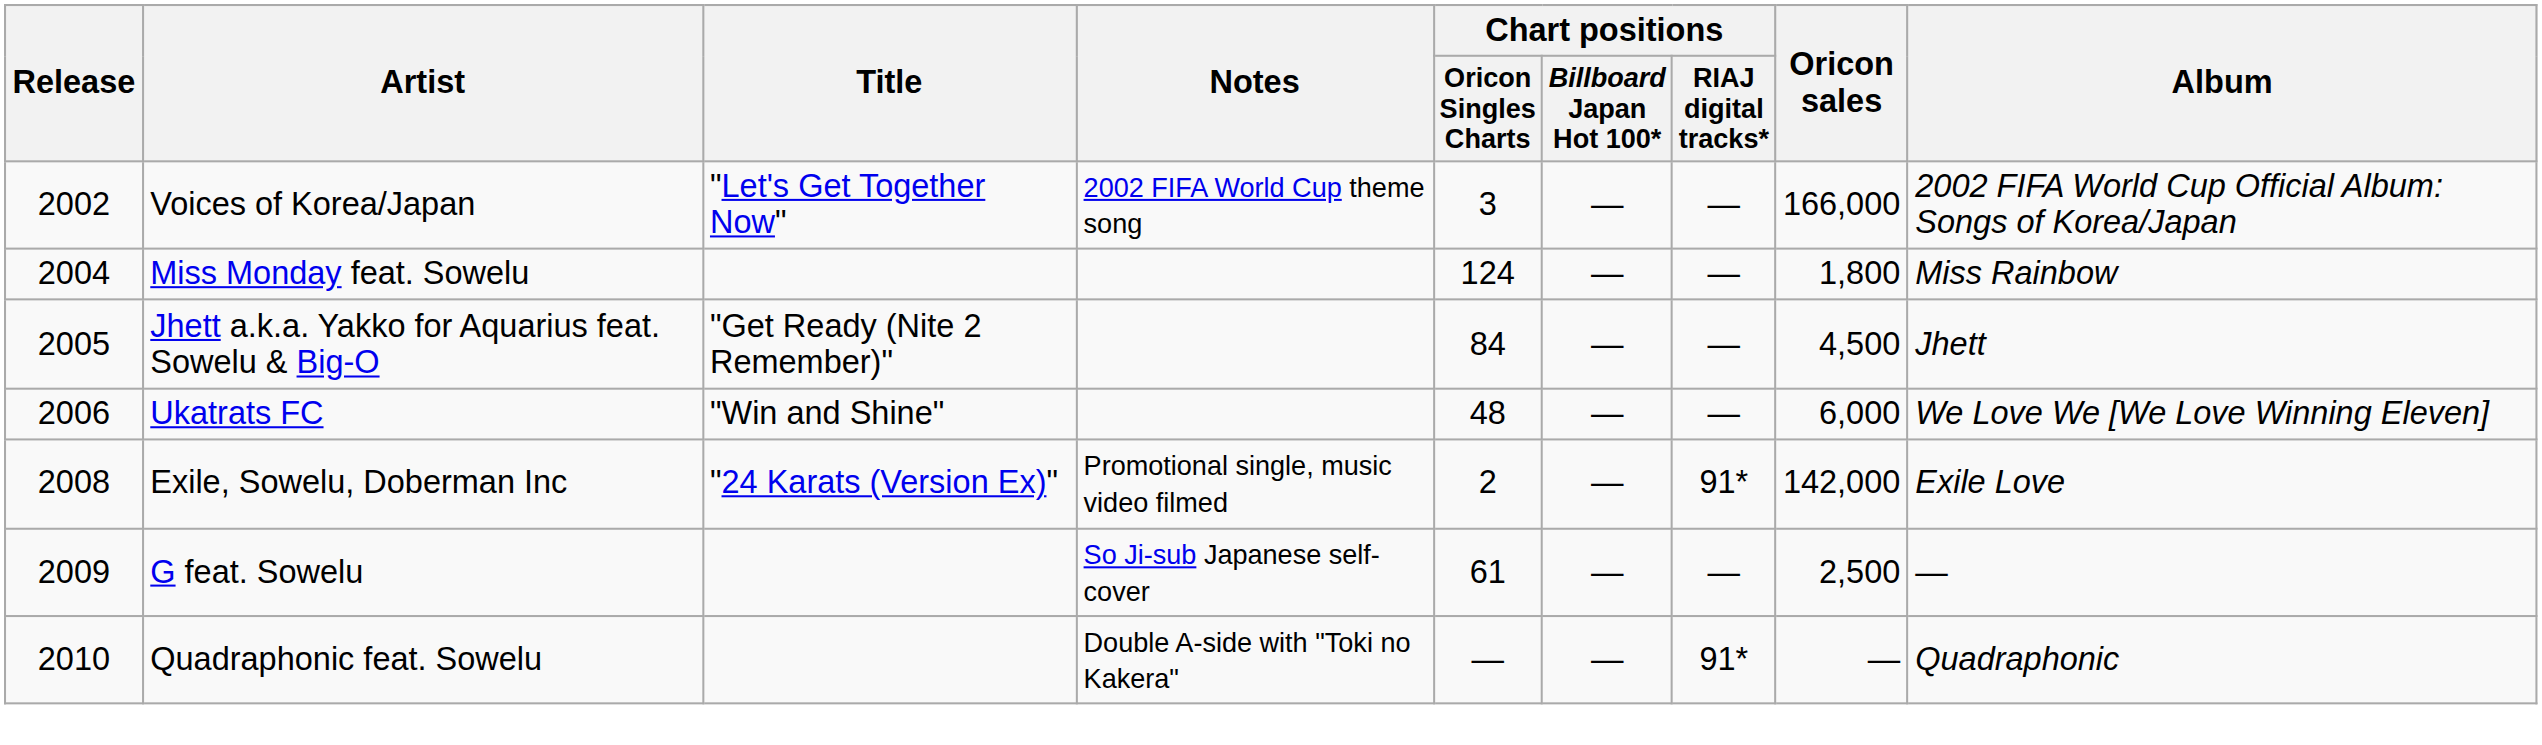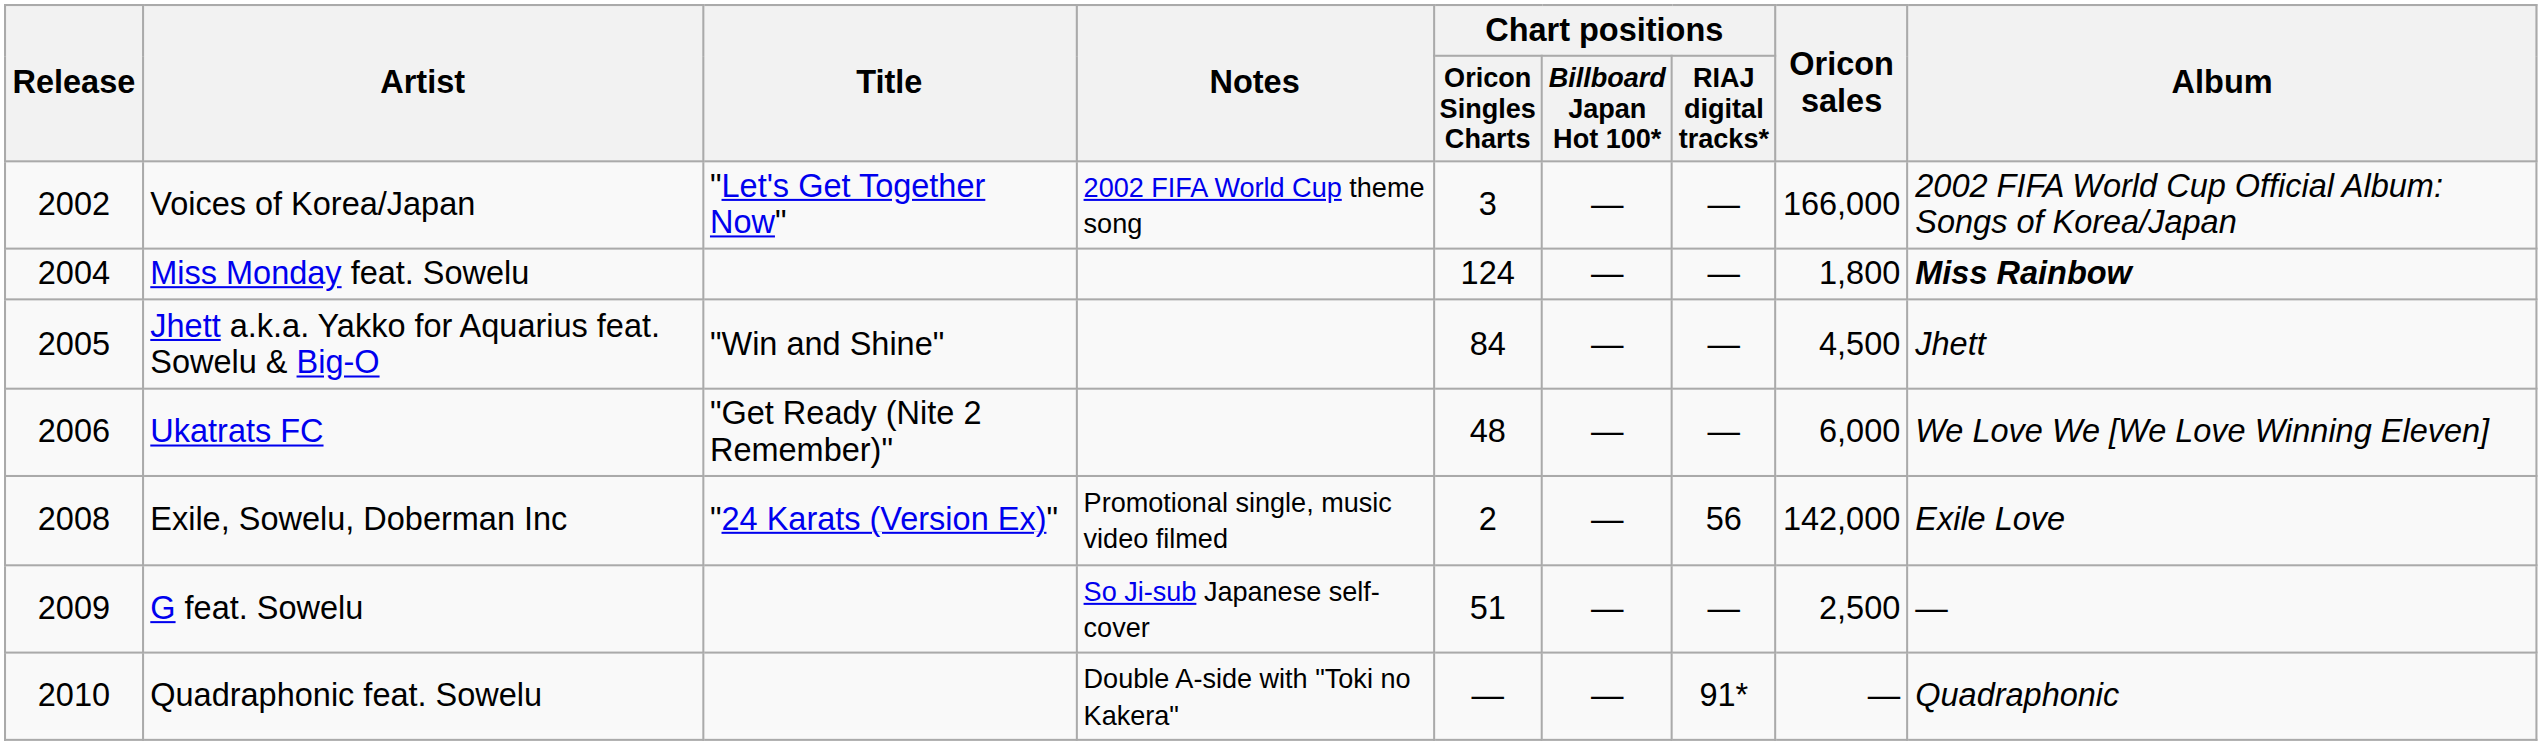Miss Monday feat. Sowelu | Album: normal -> bold
Jhett a.k.a. Yakko for Aquarius feat. Sowelu & Big-O | Title: "Get Ready (Nite 2 Remember)" -> "Win and Shine"
Ukatrats FC | Title: "Win and Shine" -> "Get Ready (Nite 2 Remember)"
Exile, Sowelu, Doberman Inc | Chart positions / RIAJ digital tracks*: 91* -> 56
G feat. Sowelu | Chart positions / Oricon Singles Charts: 61 -> 51
